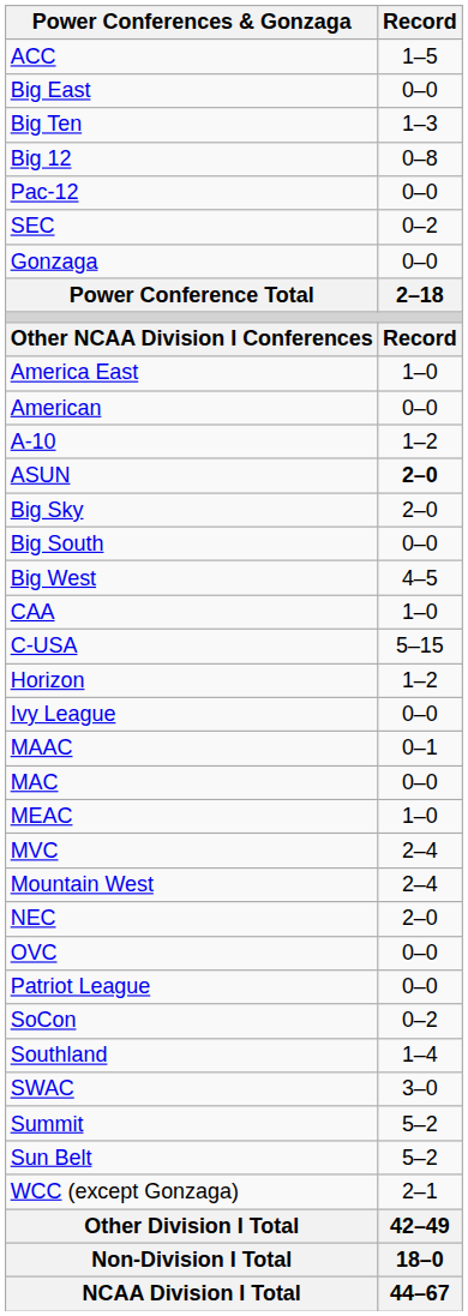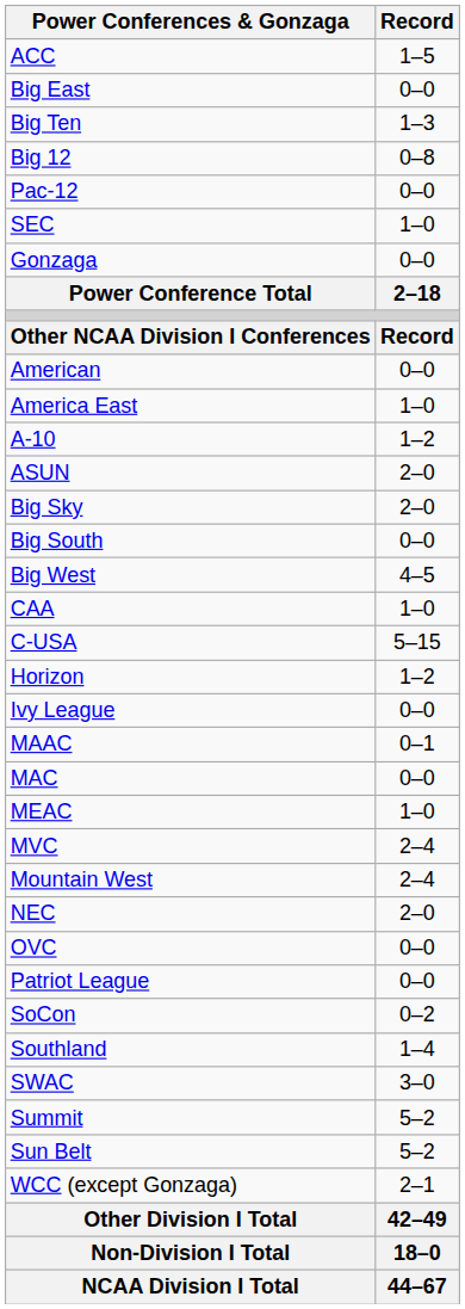SEC | Record: 0–2 -> 1–0
rows swapped: America East <-> American
ASUN | Record: bold -> normal
